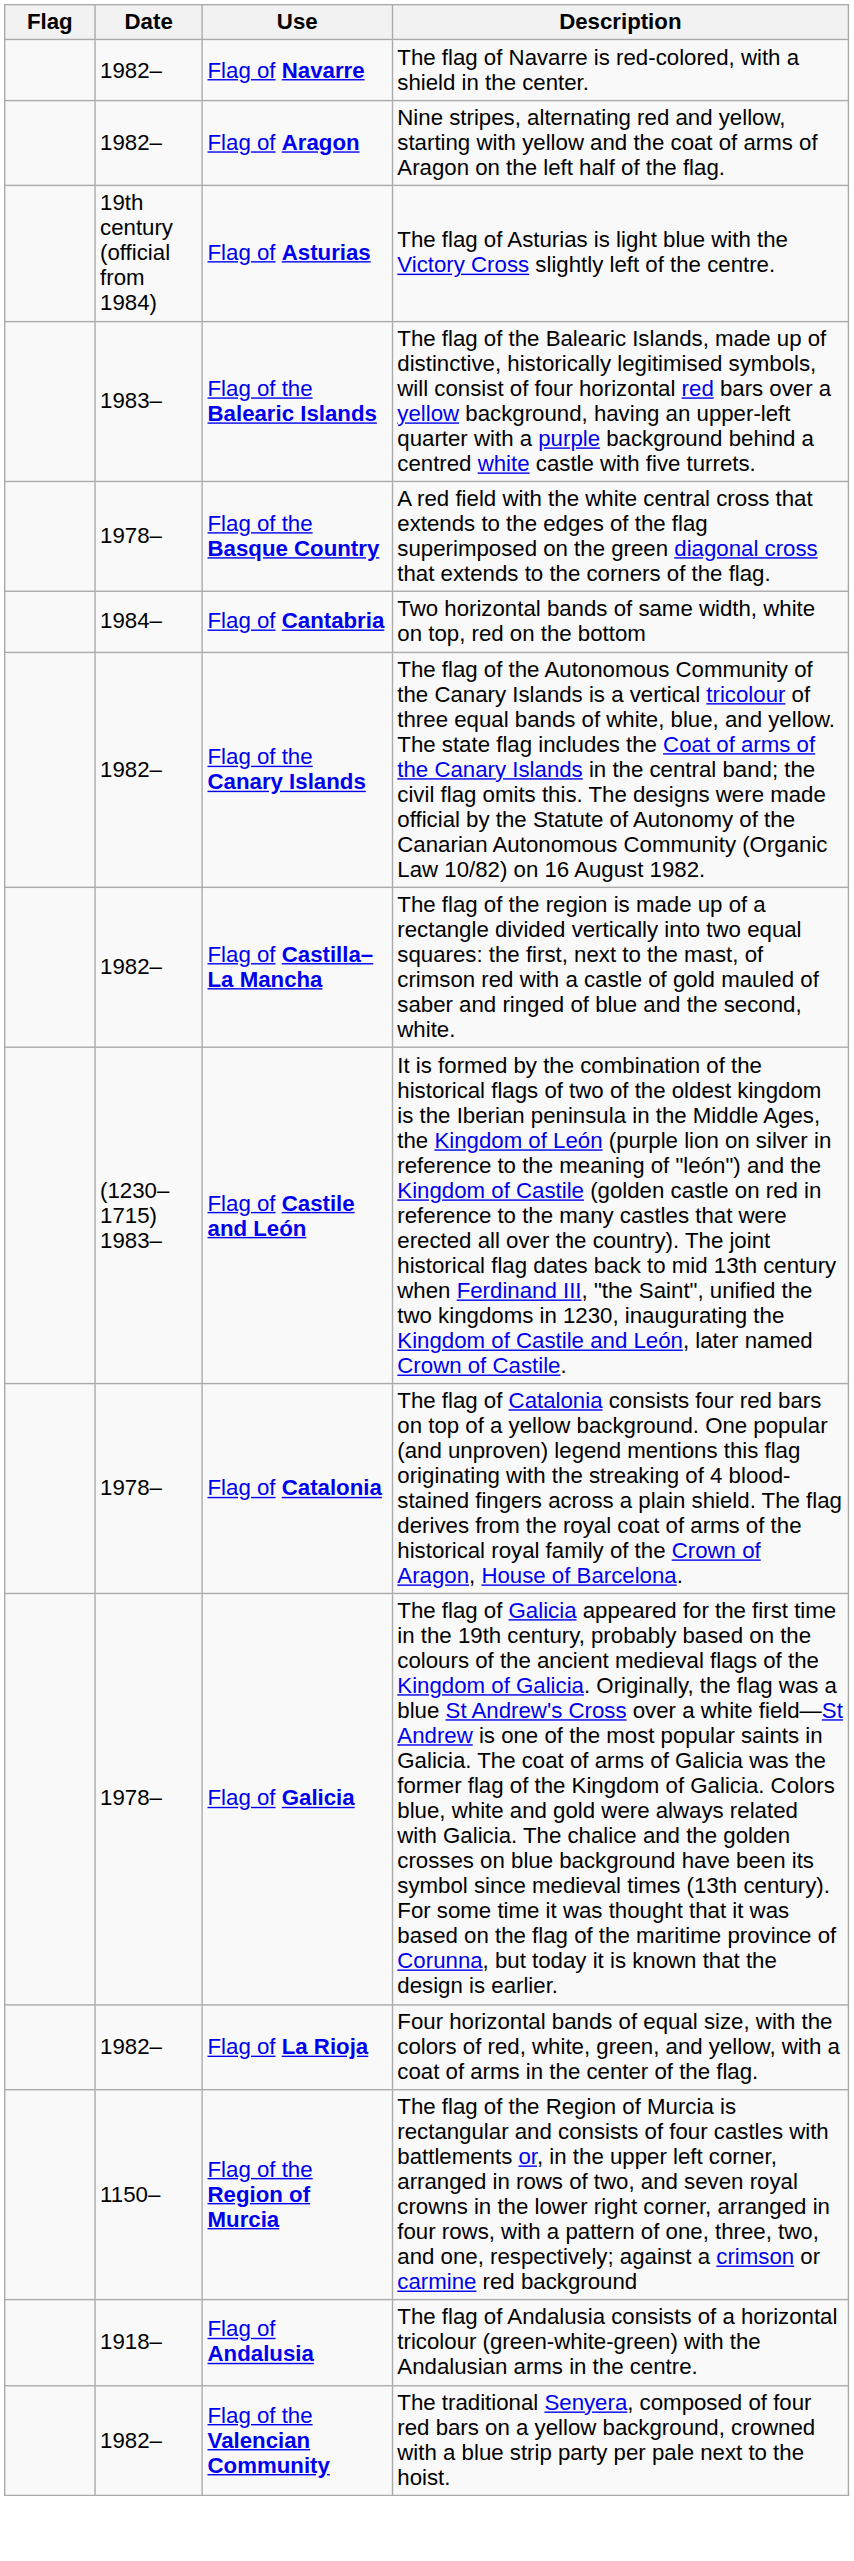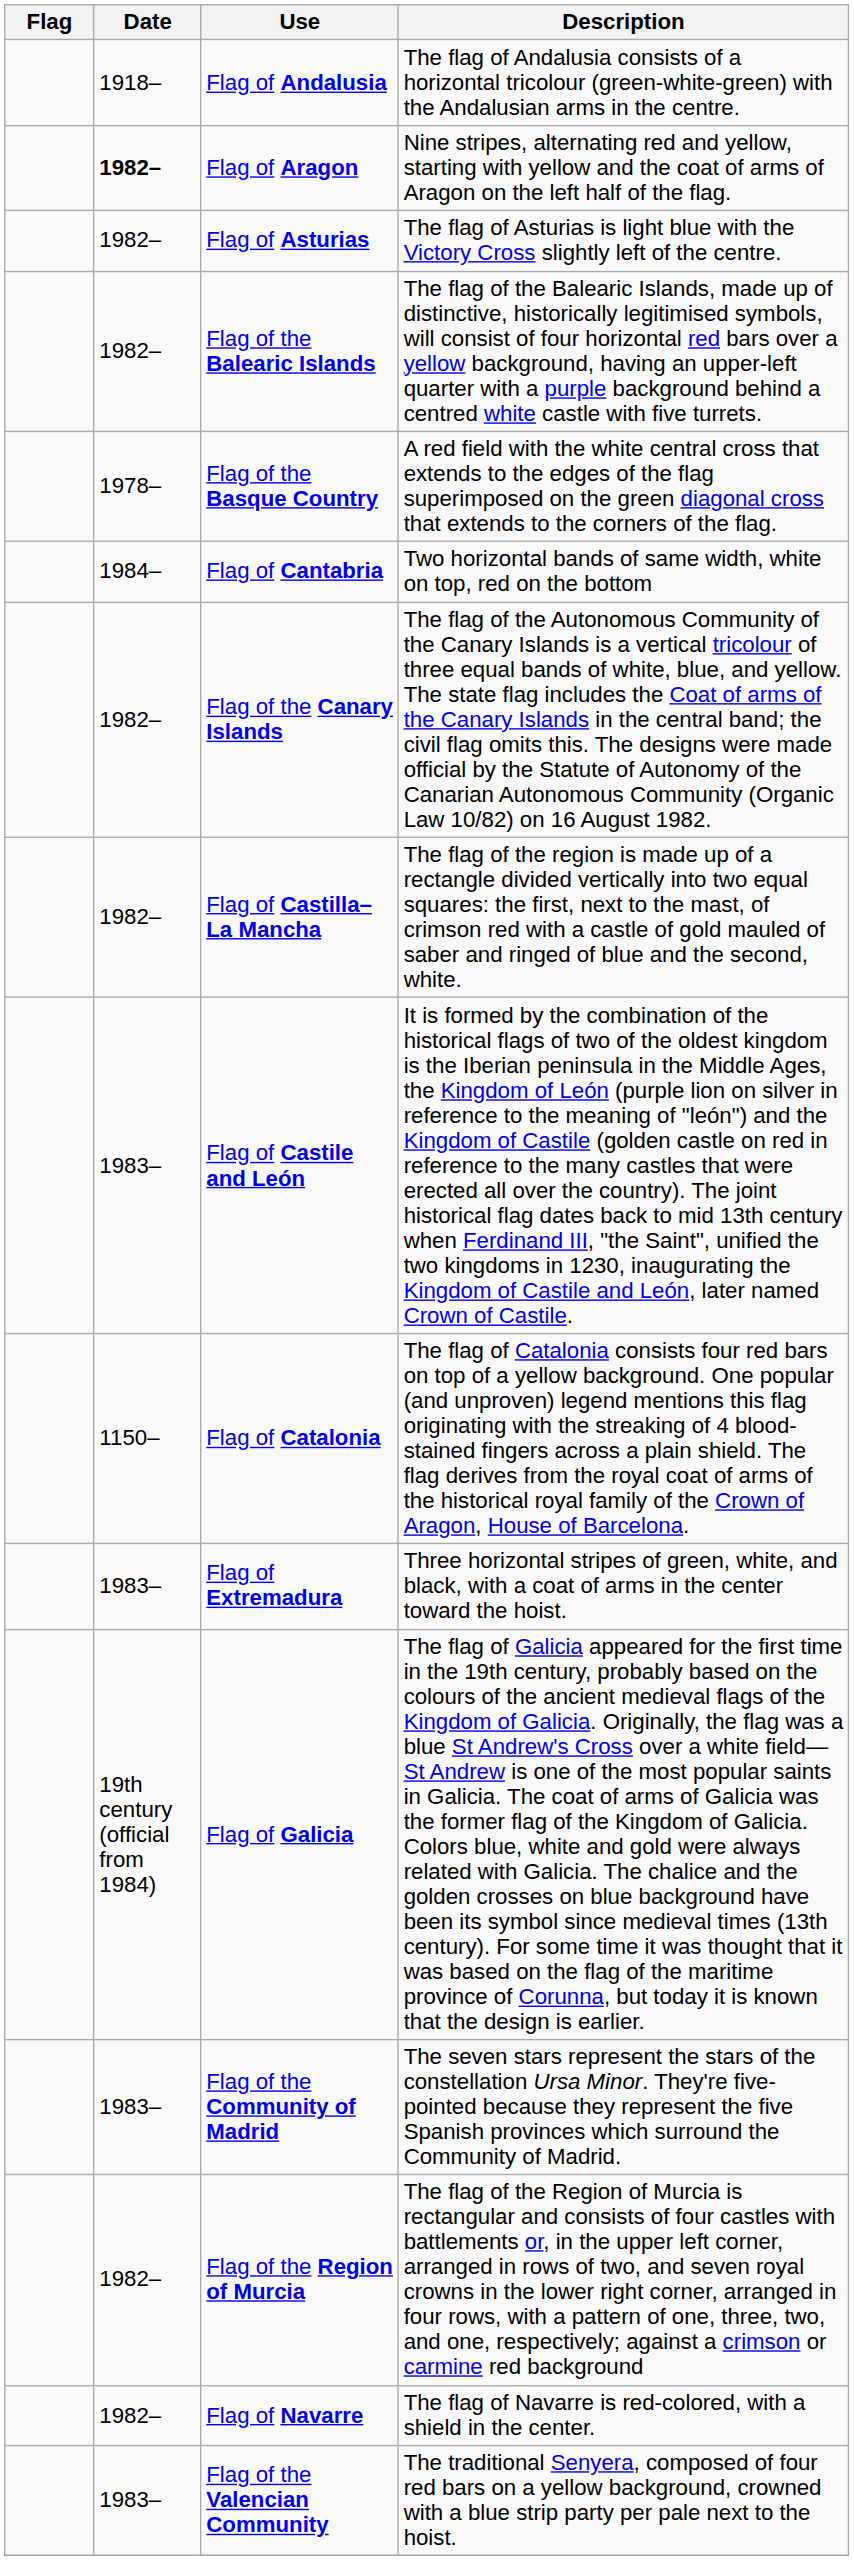rows swapped: Flag of Andalusia <-> Flag of Navarre
Flag of Aragon | Date: normal -> bold
Flag of Asturias | Date: 19th century (official from 1984) -> 1982–
Flag of the Balearic Islands | Date: 1983– -> 1982–
Flag of Castile and León | Date: (1230–1715) 1983– -> 1983–
Flag of Catalonia | Date: 1978– -> 1150–
+ row: 1983– | Flag of Extremadura | Three horizontal stripes of green, white, and black, with a coat of arms in the center toward the hoist.
Flag of Galicia | Date: 1978– -> 19th century (official from 1984)
- row: 1982– | Flag of La Rioja | Four horizontal bands of equal size, with the colors of red, white, green, and yellow, with a coat of arms in the center of the flag.
+ row: 1983– | Flag of the Community of Madrid | The seven stars represent the stars of the constellation Ursa Minor. They're five-pointed because they represent the five Spanish provinces which surround the Community of Madrid.
Flag of the Region of Murcia | Date: 1150– -> 1982–
Flag of the Valencian Community | Date: 1982– -> 1983–
